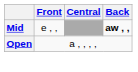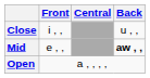+ row: Close | i , , | u , ,
